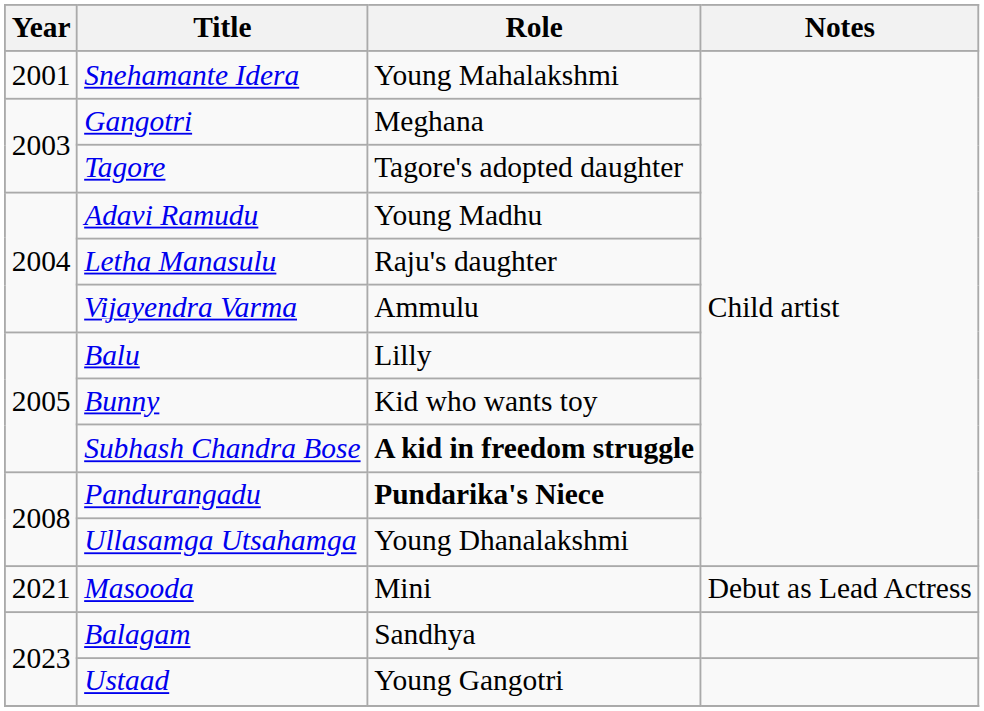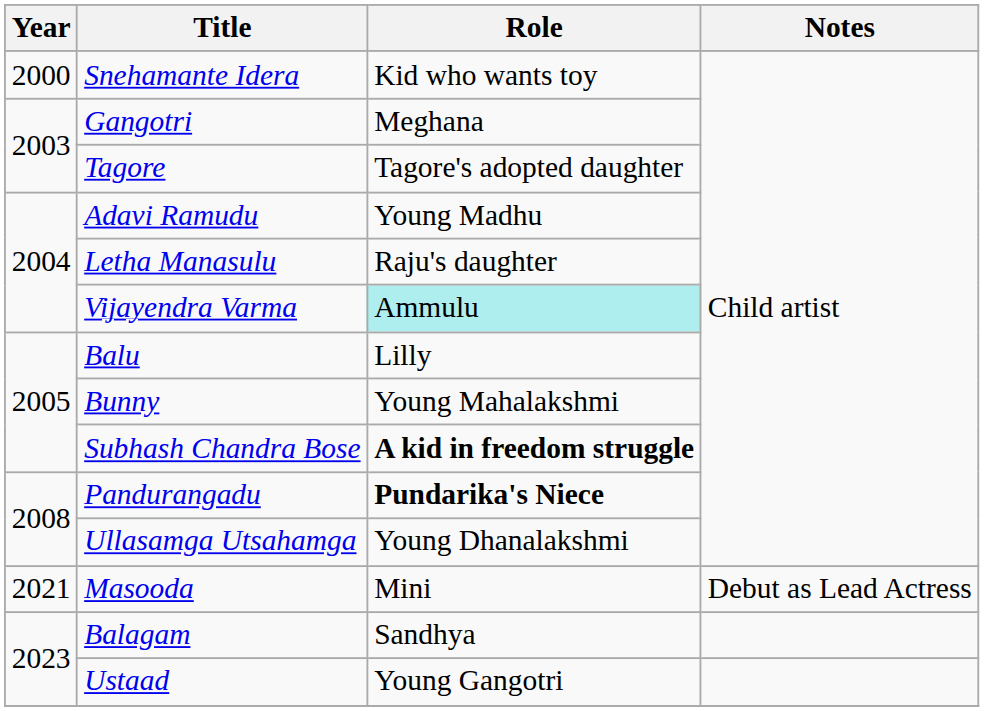Snehamante Idera | Year: 2001 -> 2000
Snehamante Idera | Role: Young Mahalakshmi -> Kid who wants toy
Vijayendra Varma | Role: no background -> paleturquoise background
Bunny | Role: Kid who wants toy -> Young Mahalakshmi
